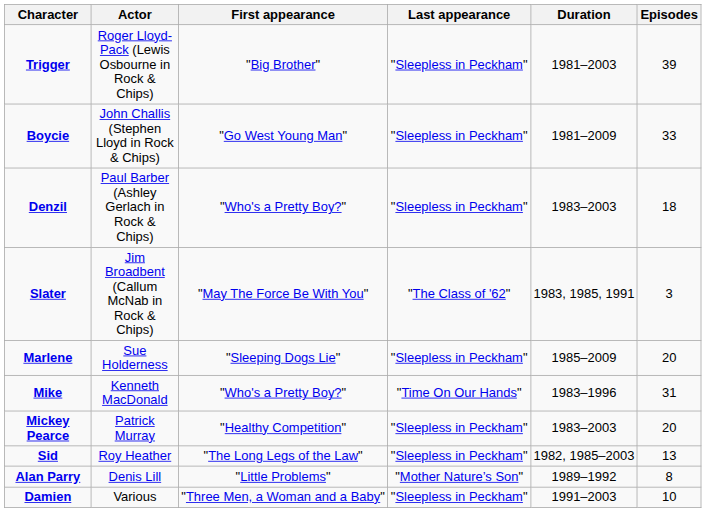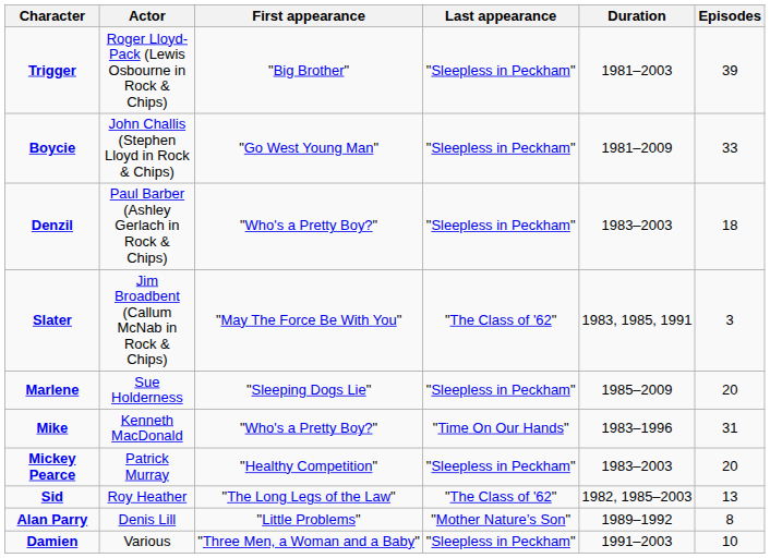Sid | Last appearance: "Sleepless in Peckham" -> "The Class of '62"
